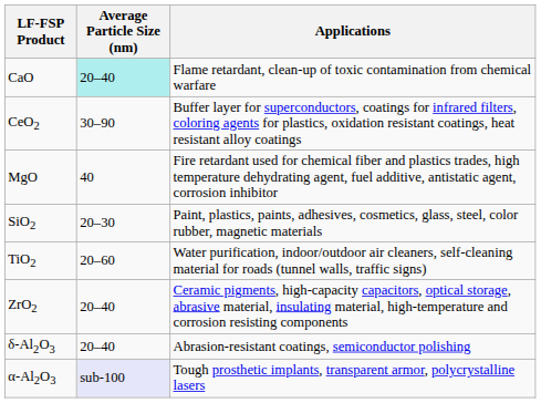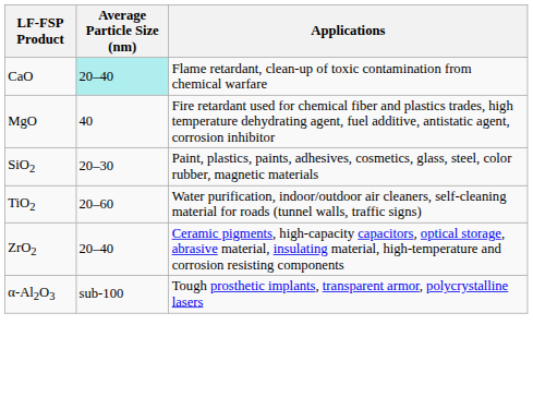- row: CeO2 | 30–90 | Buffer layer for superconductors, coatings for infrared filters, coloring agents for plastics, oxidation resistant coatings, heat resistant alloy coatings
- row: δ-Al2O3 | 20–40 | Abrasion-resistant coatings, semiconductor polishing
α-Al2O3 | Average Particle Size (nm): lavender background -> no background
